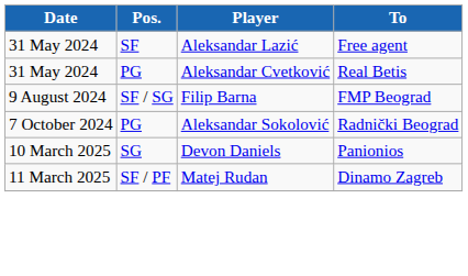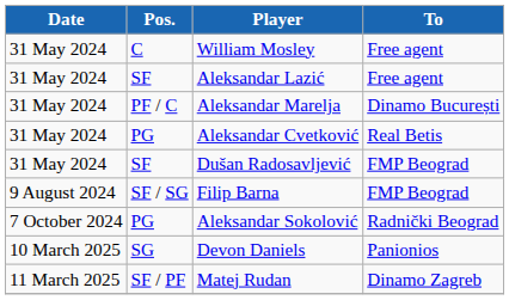+ row: 31 May 2024 | C | William Mosley | Free agent
+ row: 31 May 2024 | PF / C | Aleksandar Marelja | Dinamo București
+ row: 31 May 2024 | SF | Dušan Radosavljević | FMP Beograd
